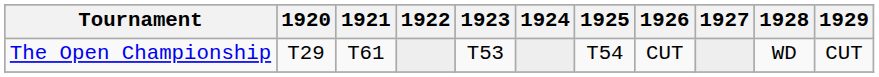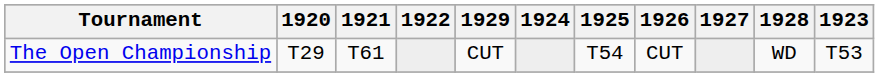columns swapped: 1923 <-> 1929
